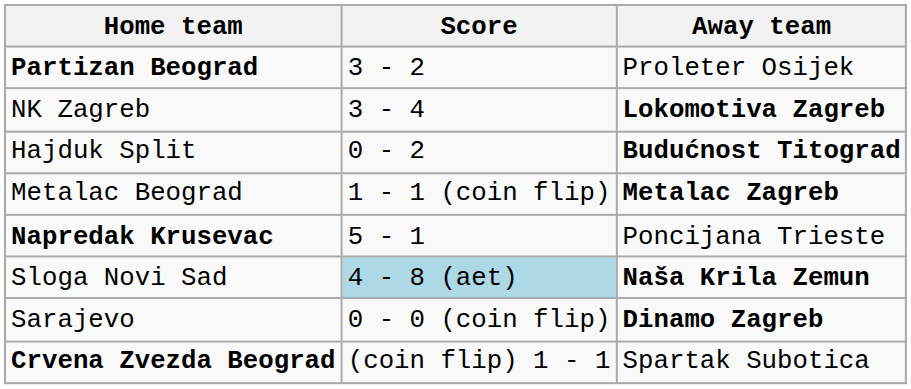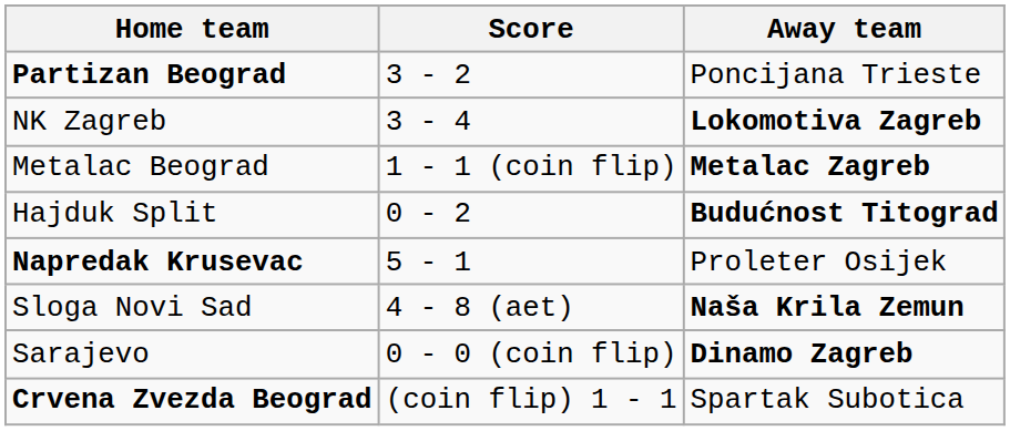Partizan Beograd | Away team: Proleter Osijek -> Poncijana Trieste
rows swapped: Hajduk Split <-> Metalac Beograd
Napredak Krusevac | Away team: Poncijana Trieste -> Proleter Osijek
Sloga Novi Sad | Score: lightblue background -> no background
